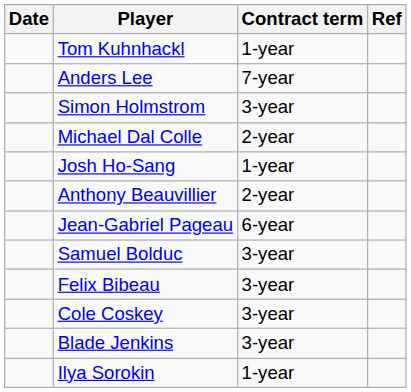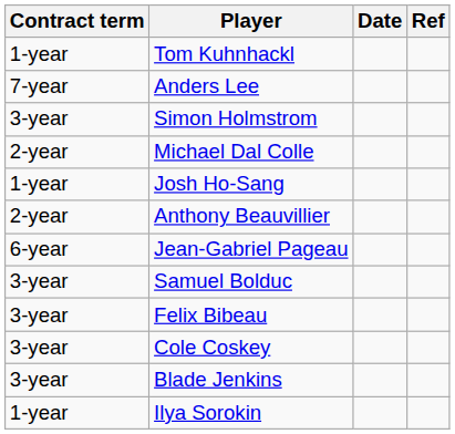columns swapped: Date <-> Contract term
